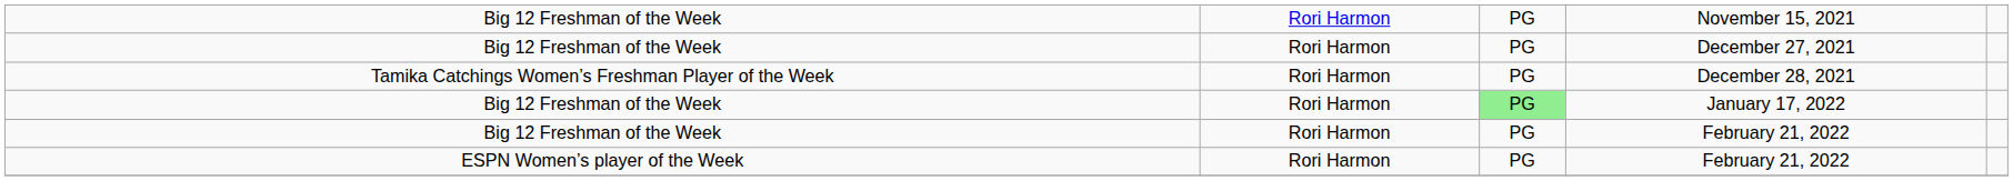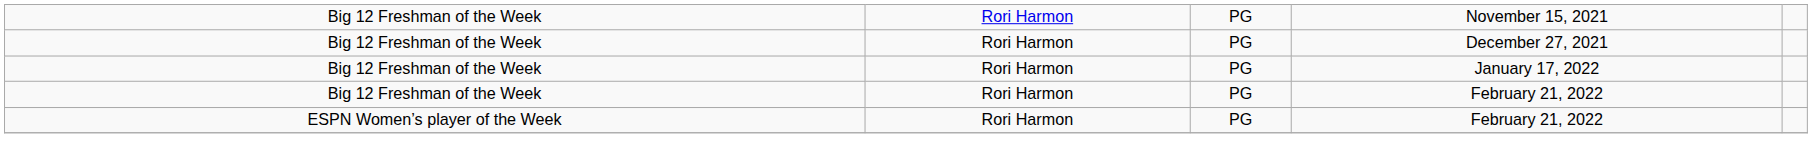- row: Tamika Catchings Women’s Freshman Player of the Week | Rori Harmon | PG | December 28, 2021
January 17, 2022 | column 3: lightgreen background -> no background
